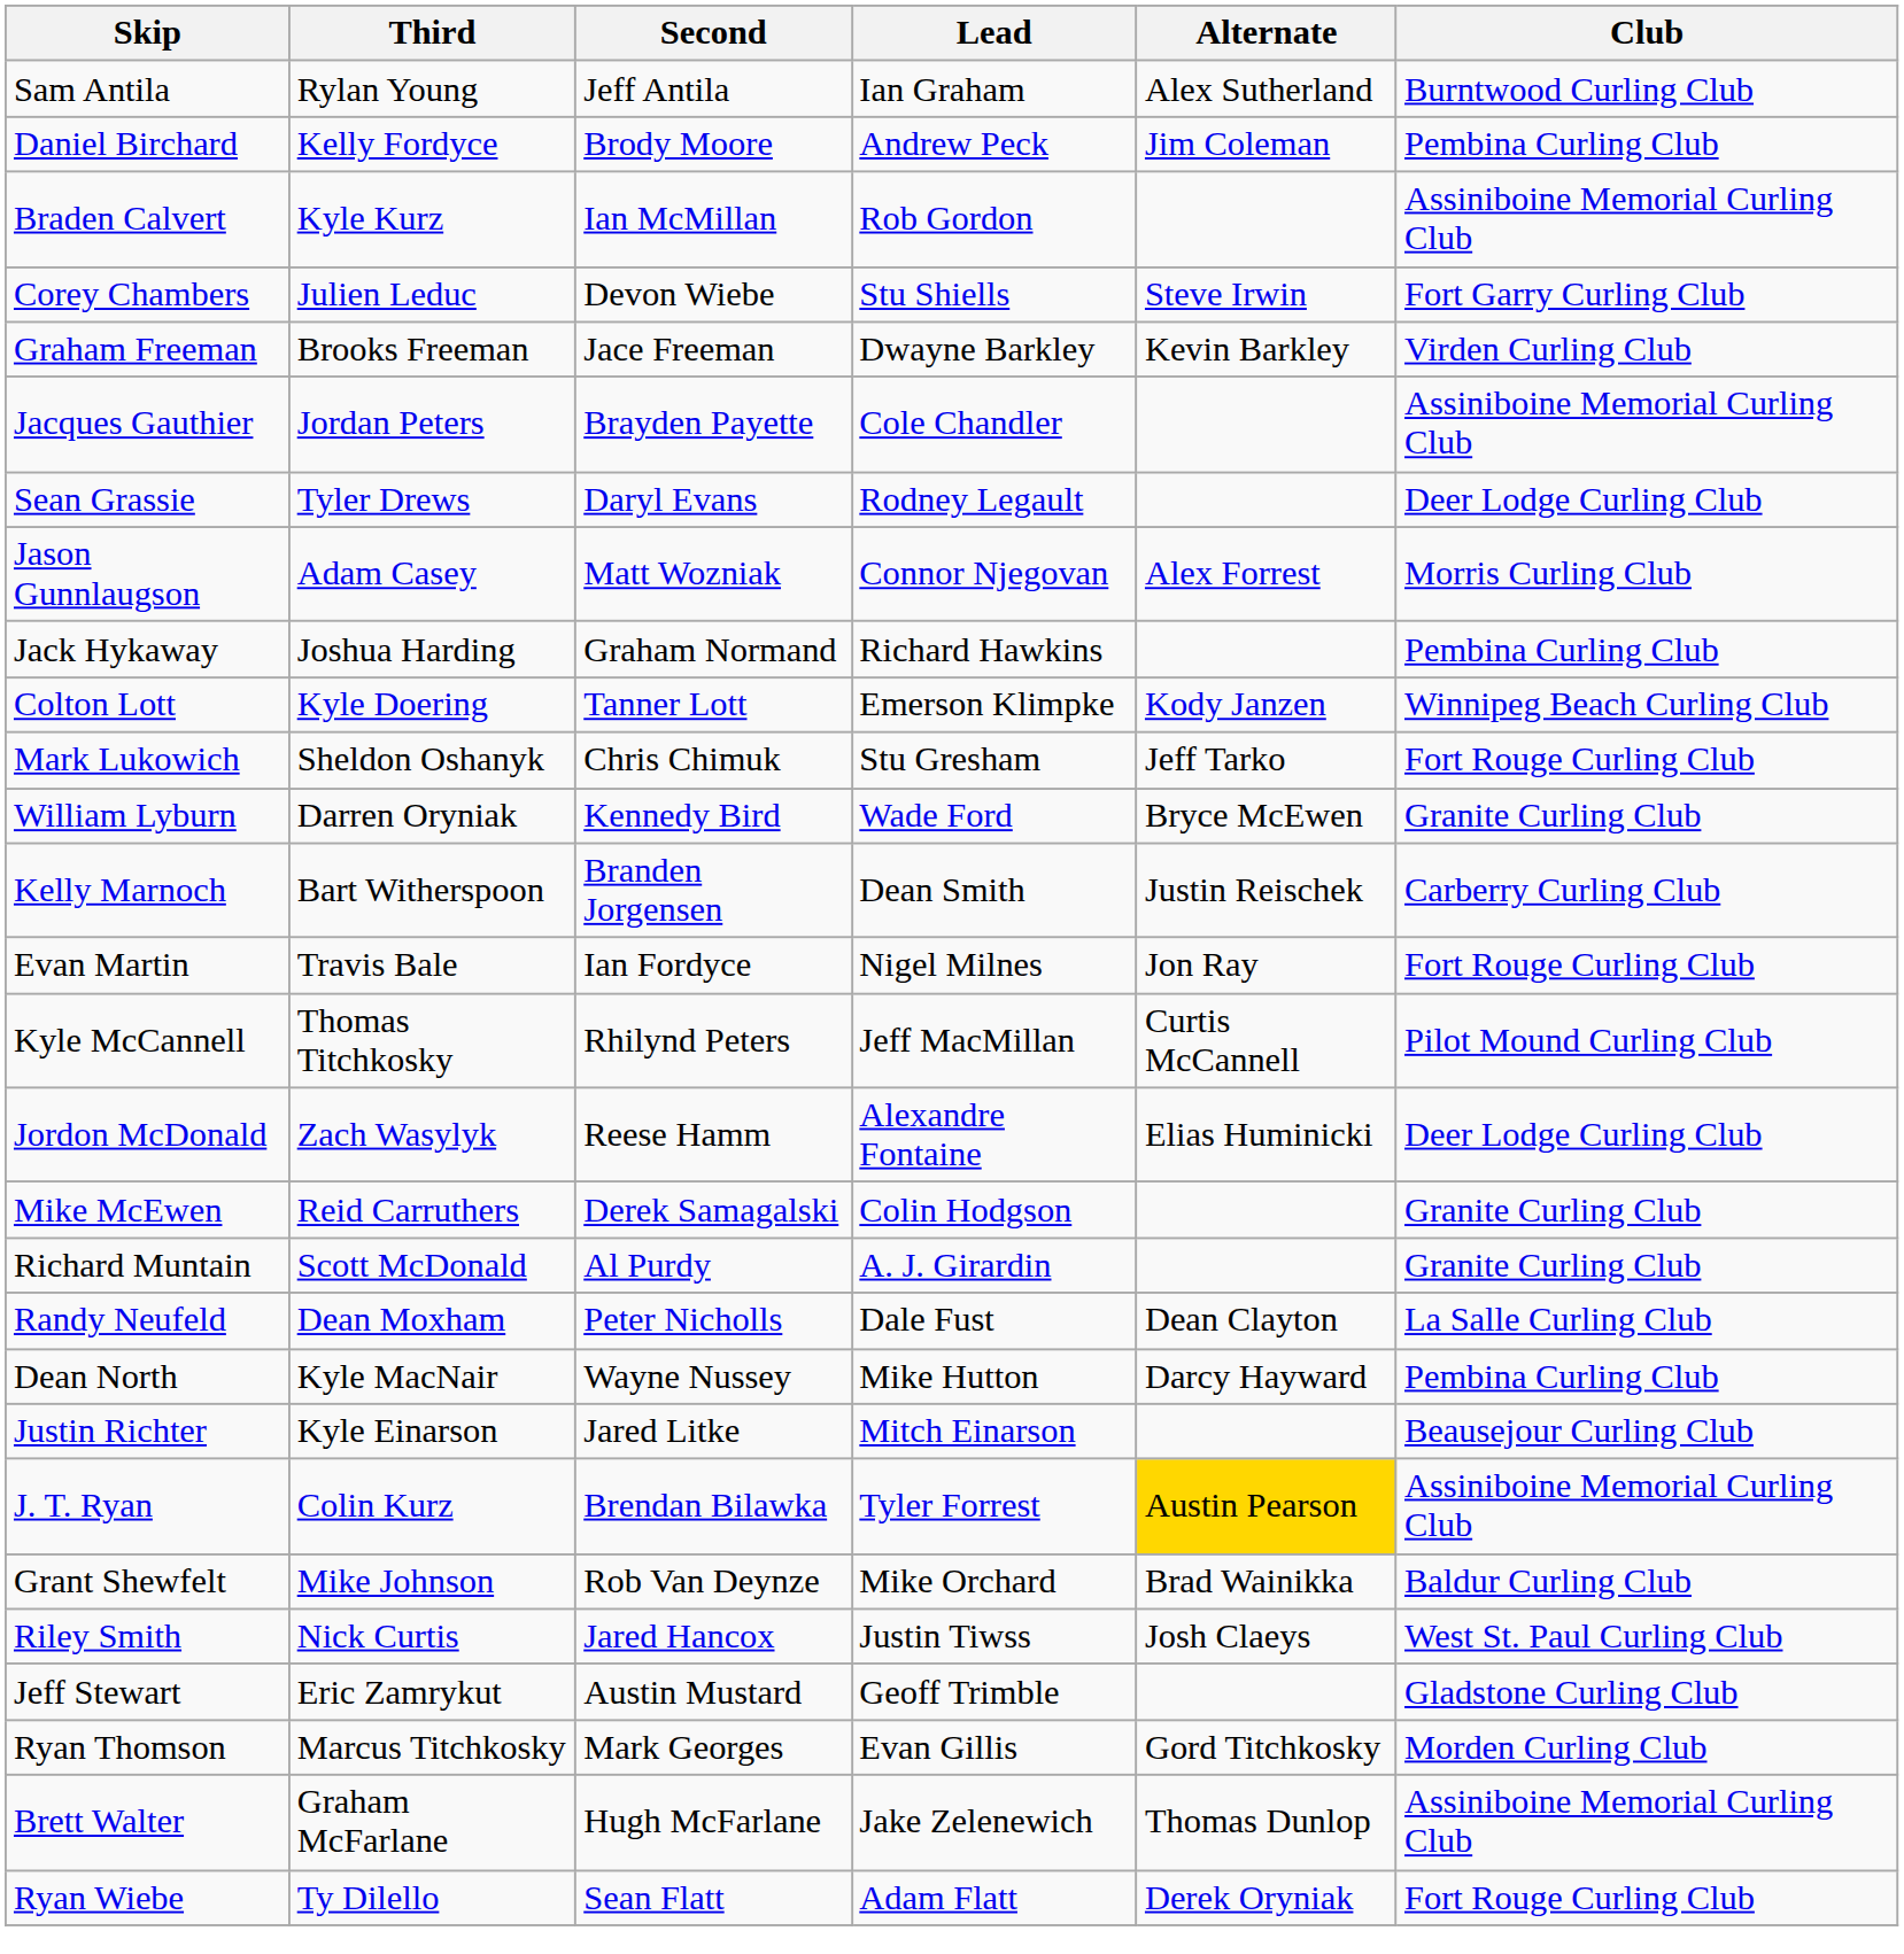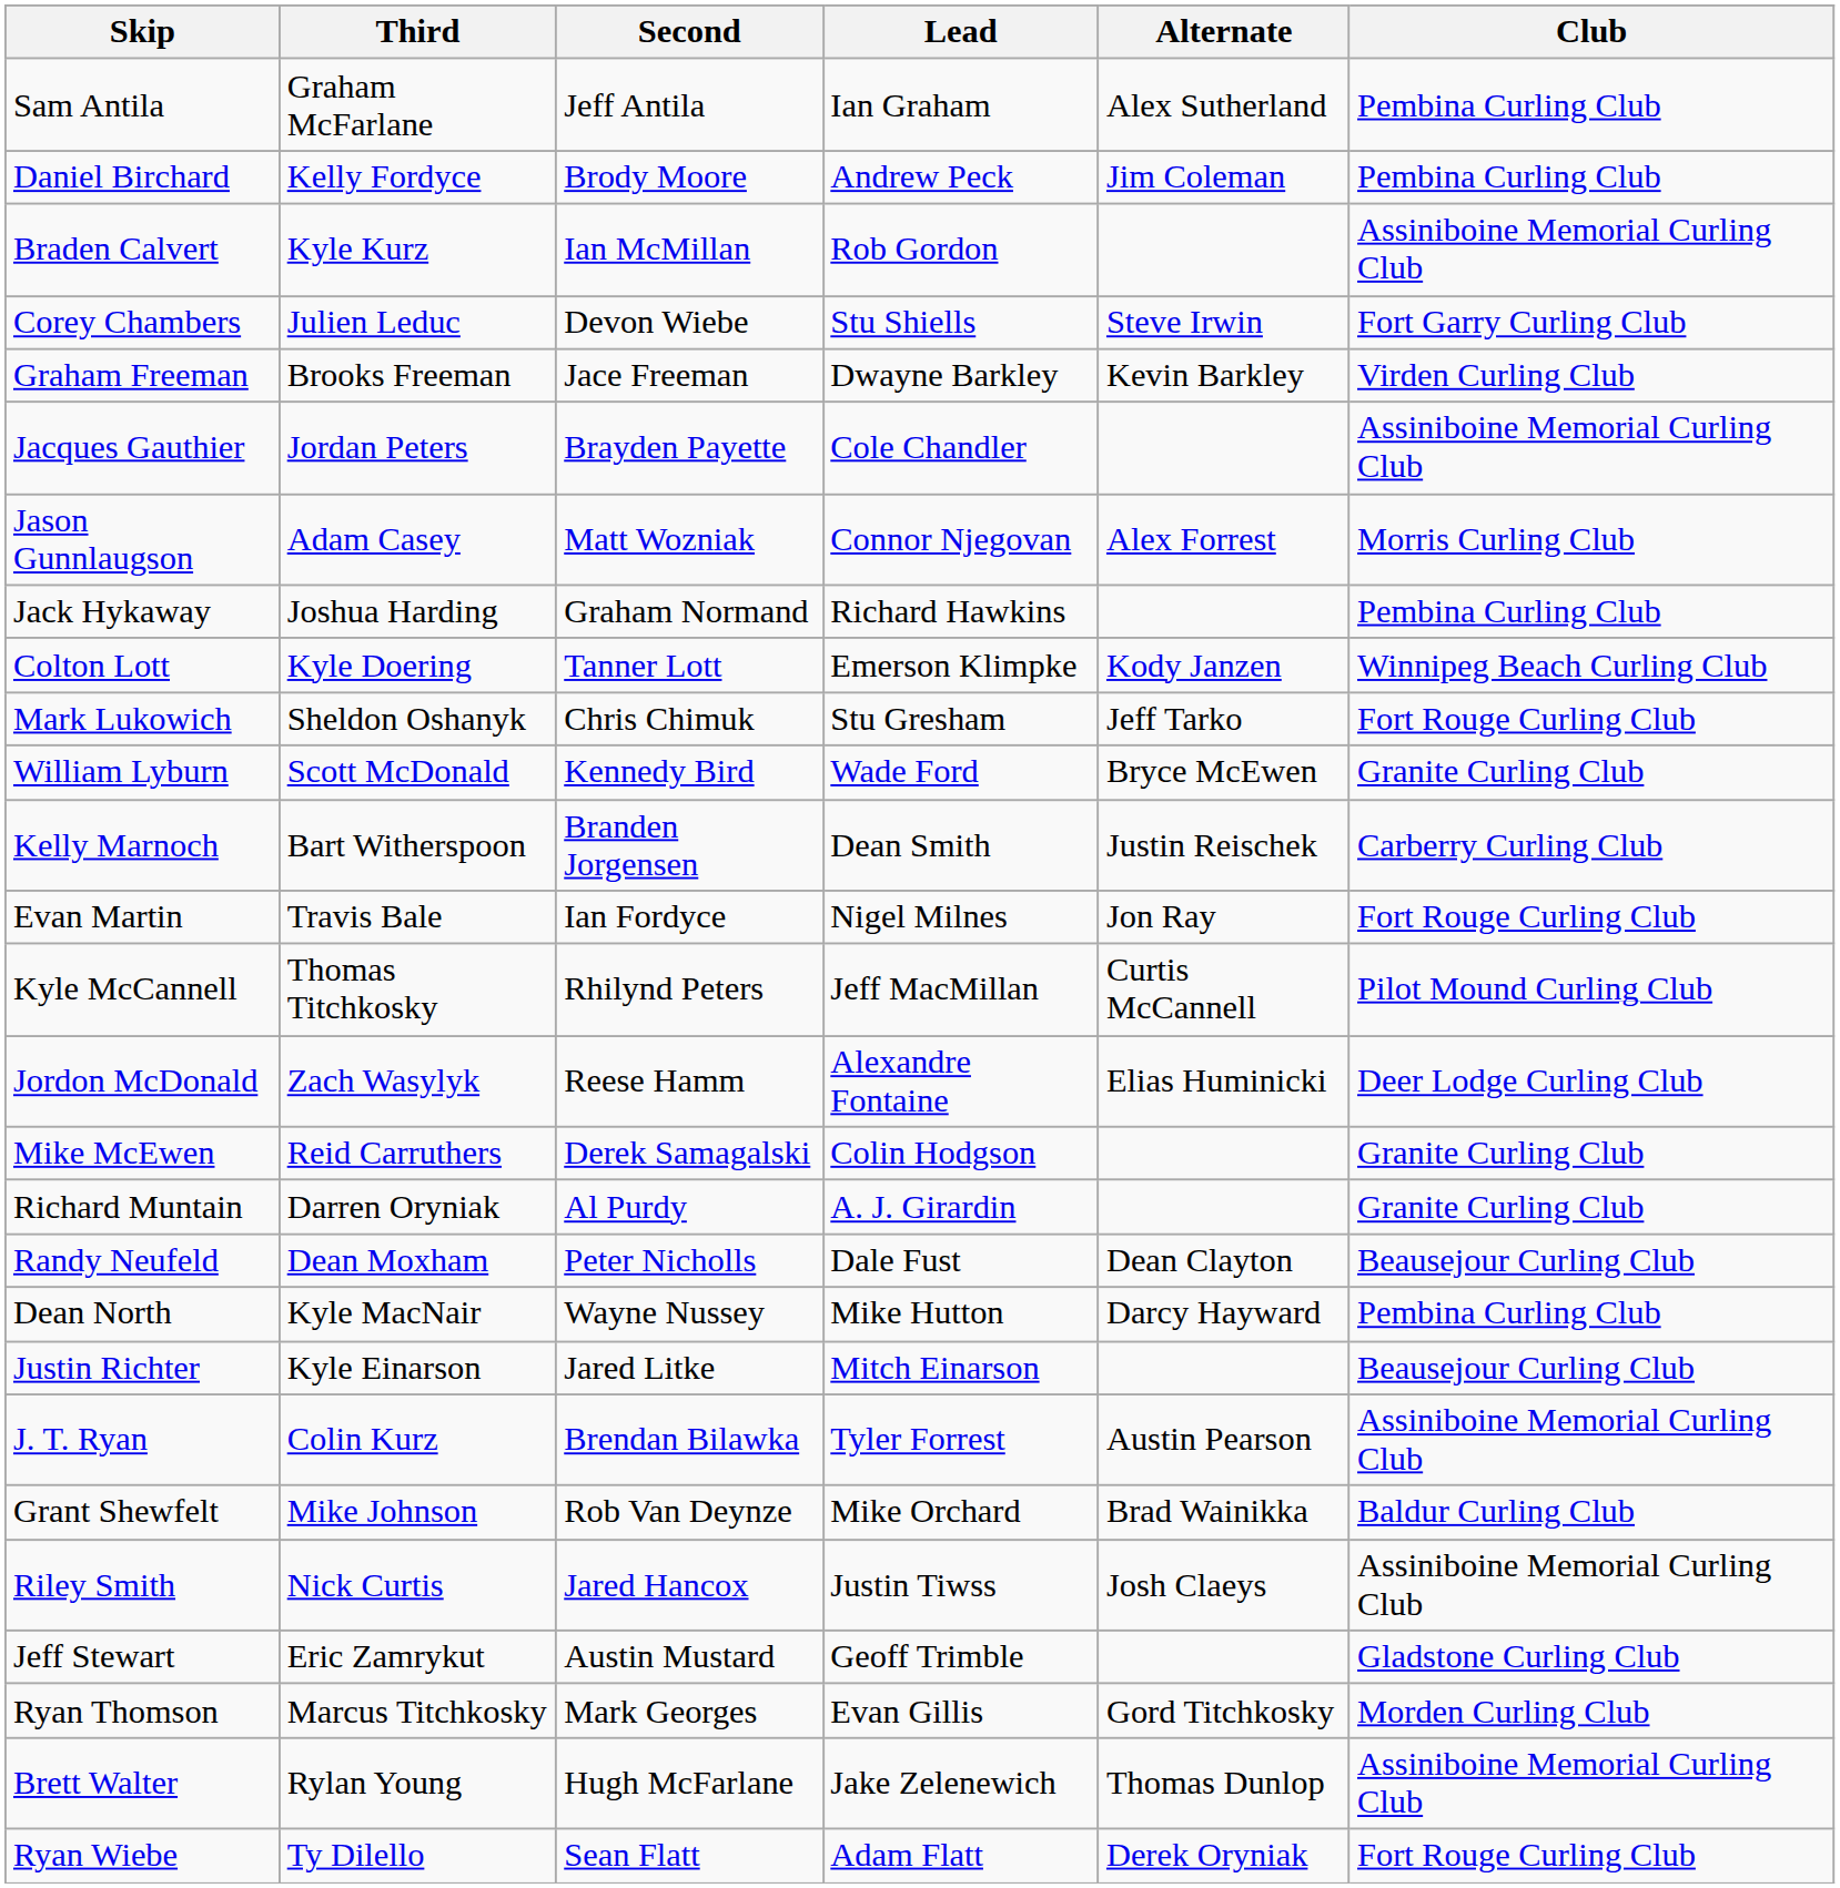Sam Antila | Third: Rylan Young -> Graham McFarlane
Sam Antila | Club: Burntwood Curling Club -> Pembina Curling Club
- row: Sean Grassie | Tyler Drews | Daryl Evans | Rodney Legault | Deer Lodge Curling Club
William Lyburn | Third: Darren Oryniak -> Scott McDonald
Richard Muntain | Third: Scott McDonald -> Darren Oryniak
Randy Neufeld | Club: La Salle Curling Club -> Beausejour Curling Club
J. T. Ryan | Alternate: gold background -> no background
Riley Smith | Club: West St. Paul Curling Club -> Assiniboine Memorial Curling Club
Brett Walter | Third: Graham McFarlane -> Rylan Young
